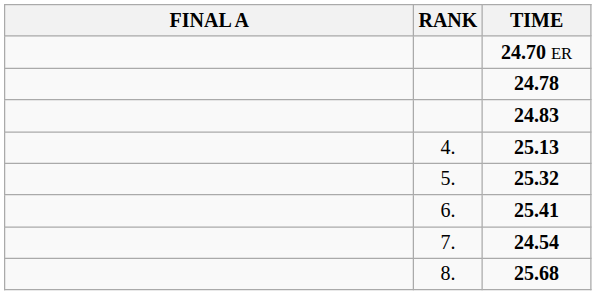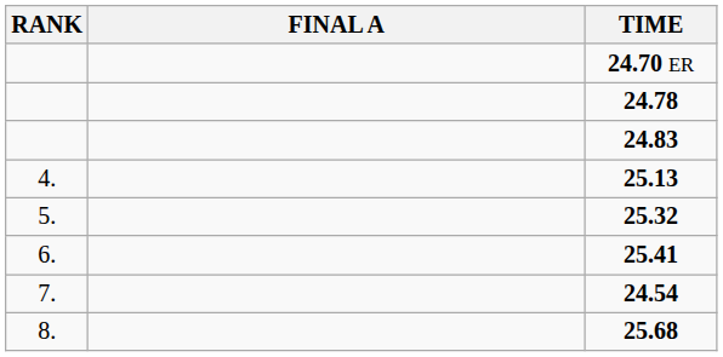columns swapped: RANK <-> FINAL A
